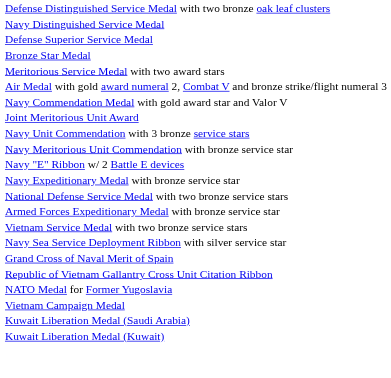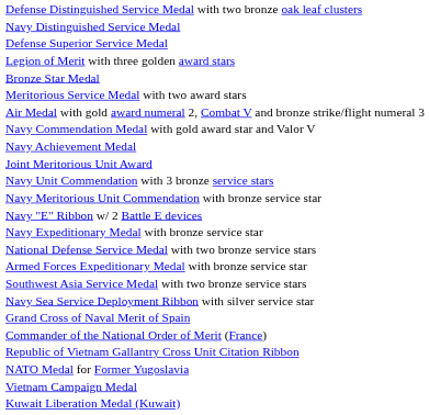+ row: Legion of Merit with three golden award stars
+ row: Navy Achievement Medal
- row: Vietnam Service Medal with two bronze service stars
+ row: Southwest Asia Service Medal with two bronze service stars
+ row: Commander of the National Order of Merit (France)
- row: Kuwait Liberation Medal (Saudi Arabia)
